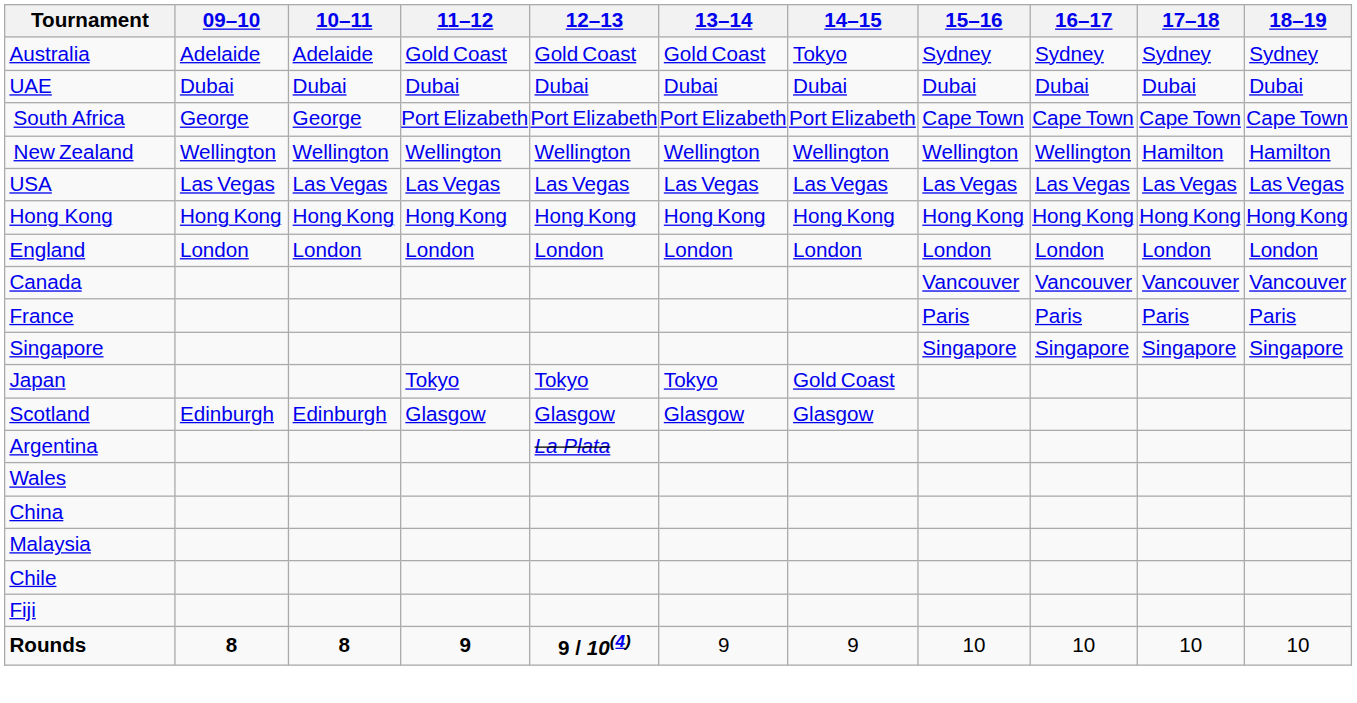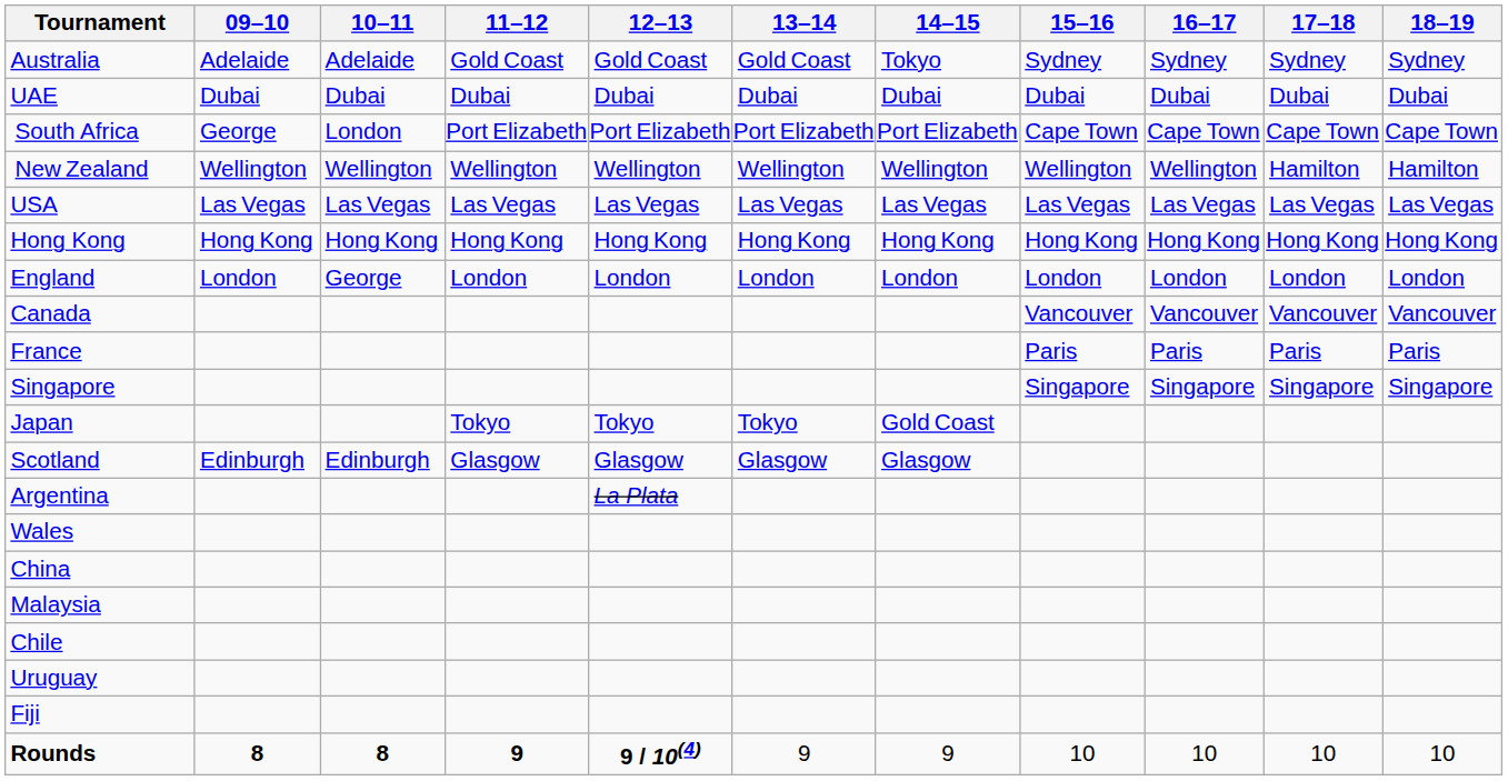South Africa | 10–11: George -> London
England | 10–11: London -> George
+ row: Uruguay
